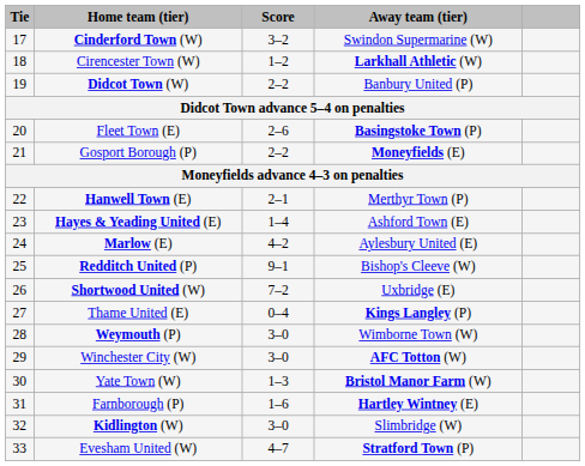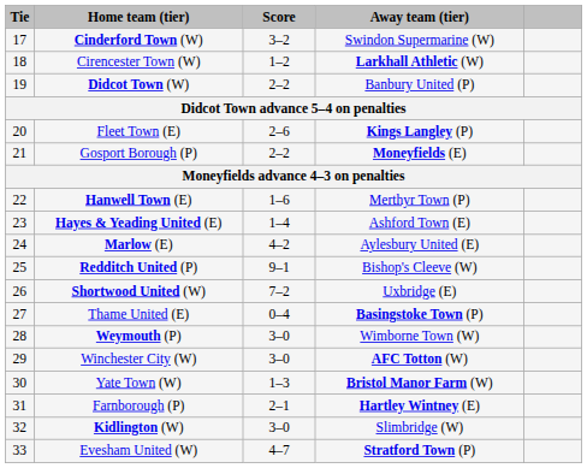Fleet Town (E) | Away team (tier): Basingstoke Town (P) -> Kings Langley (P)
Hanwell Town (E) | Score: 2–1 -> 1–6
Thame United (E) | Away team (tier): Kings Langley (P) -> Basingstoke Town (P)
Farnborough (P) | Score: 1–6 -> 2–1
